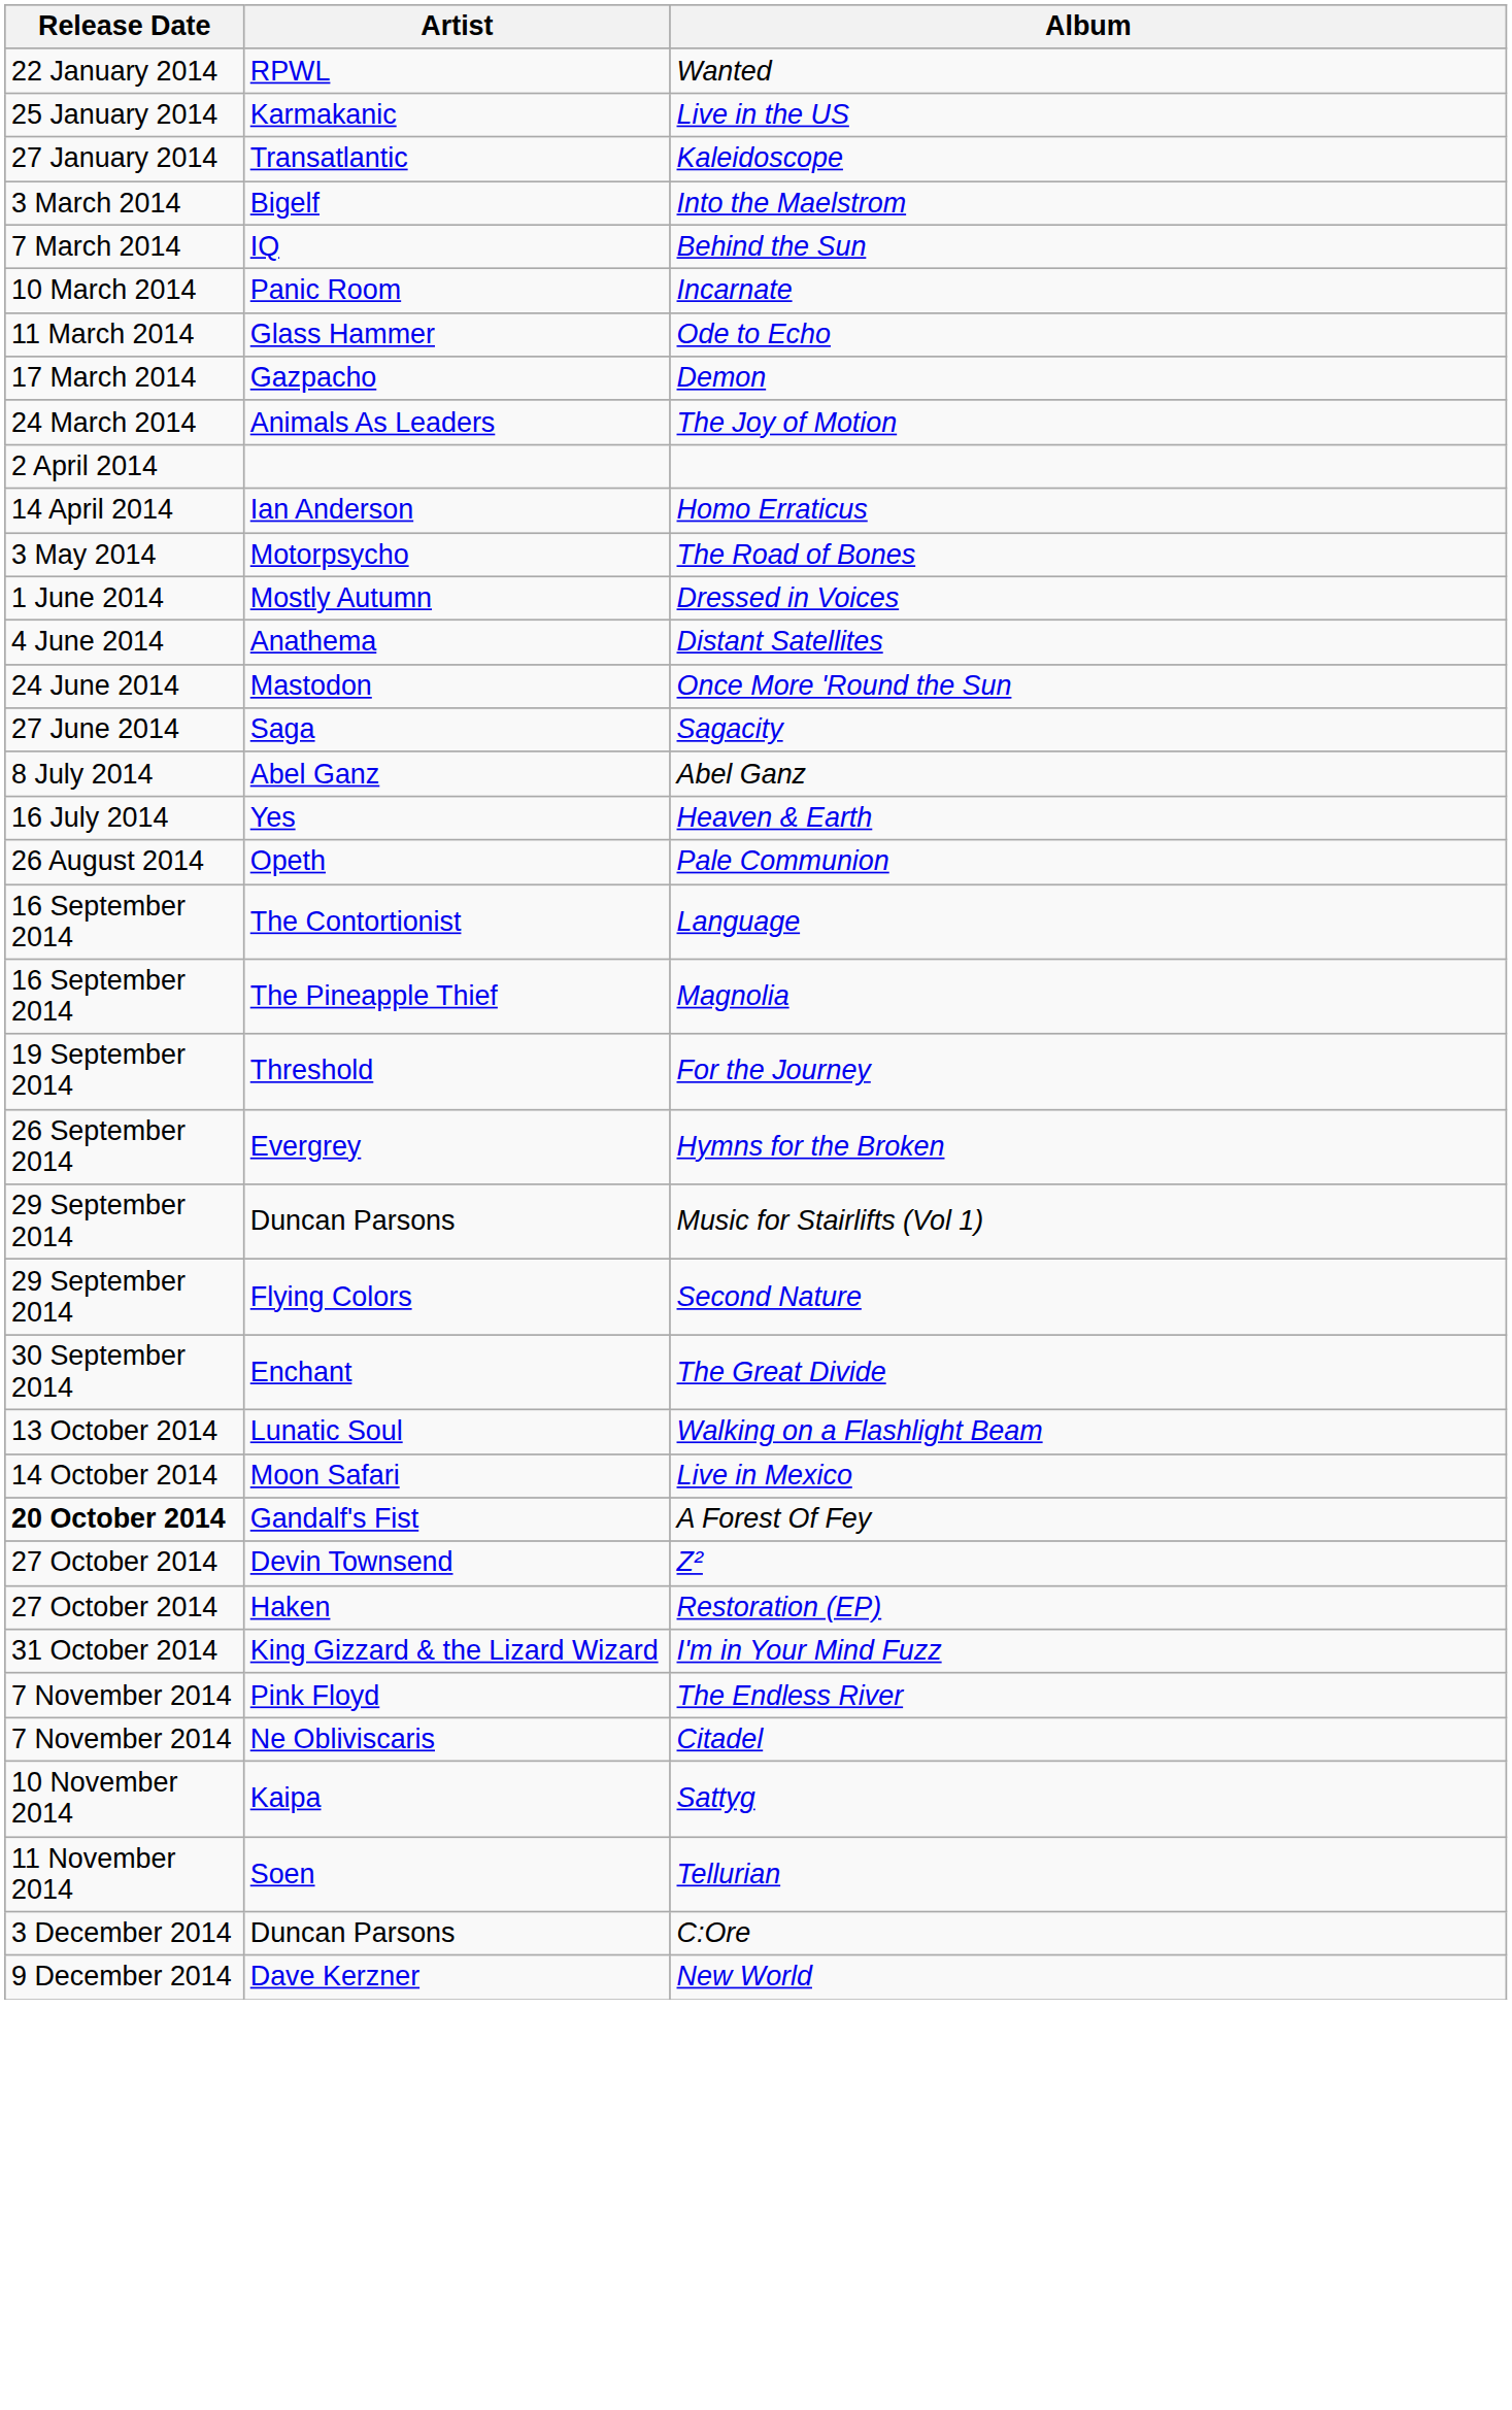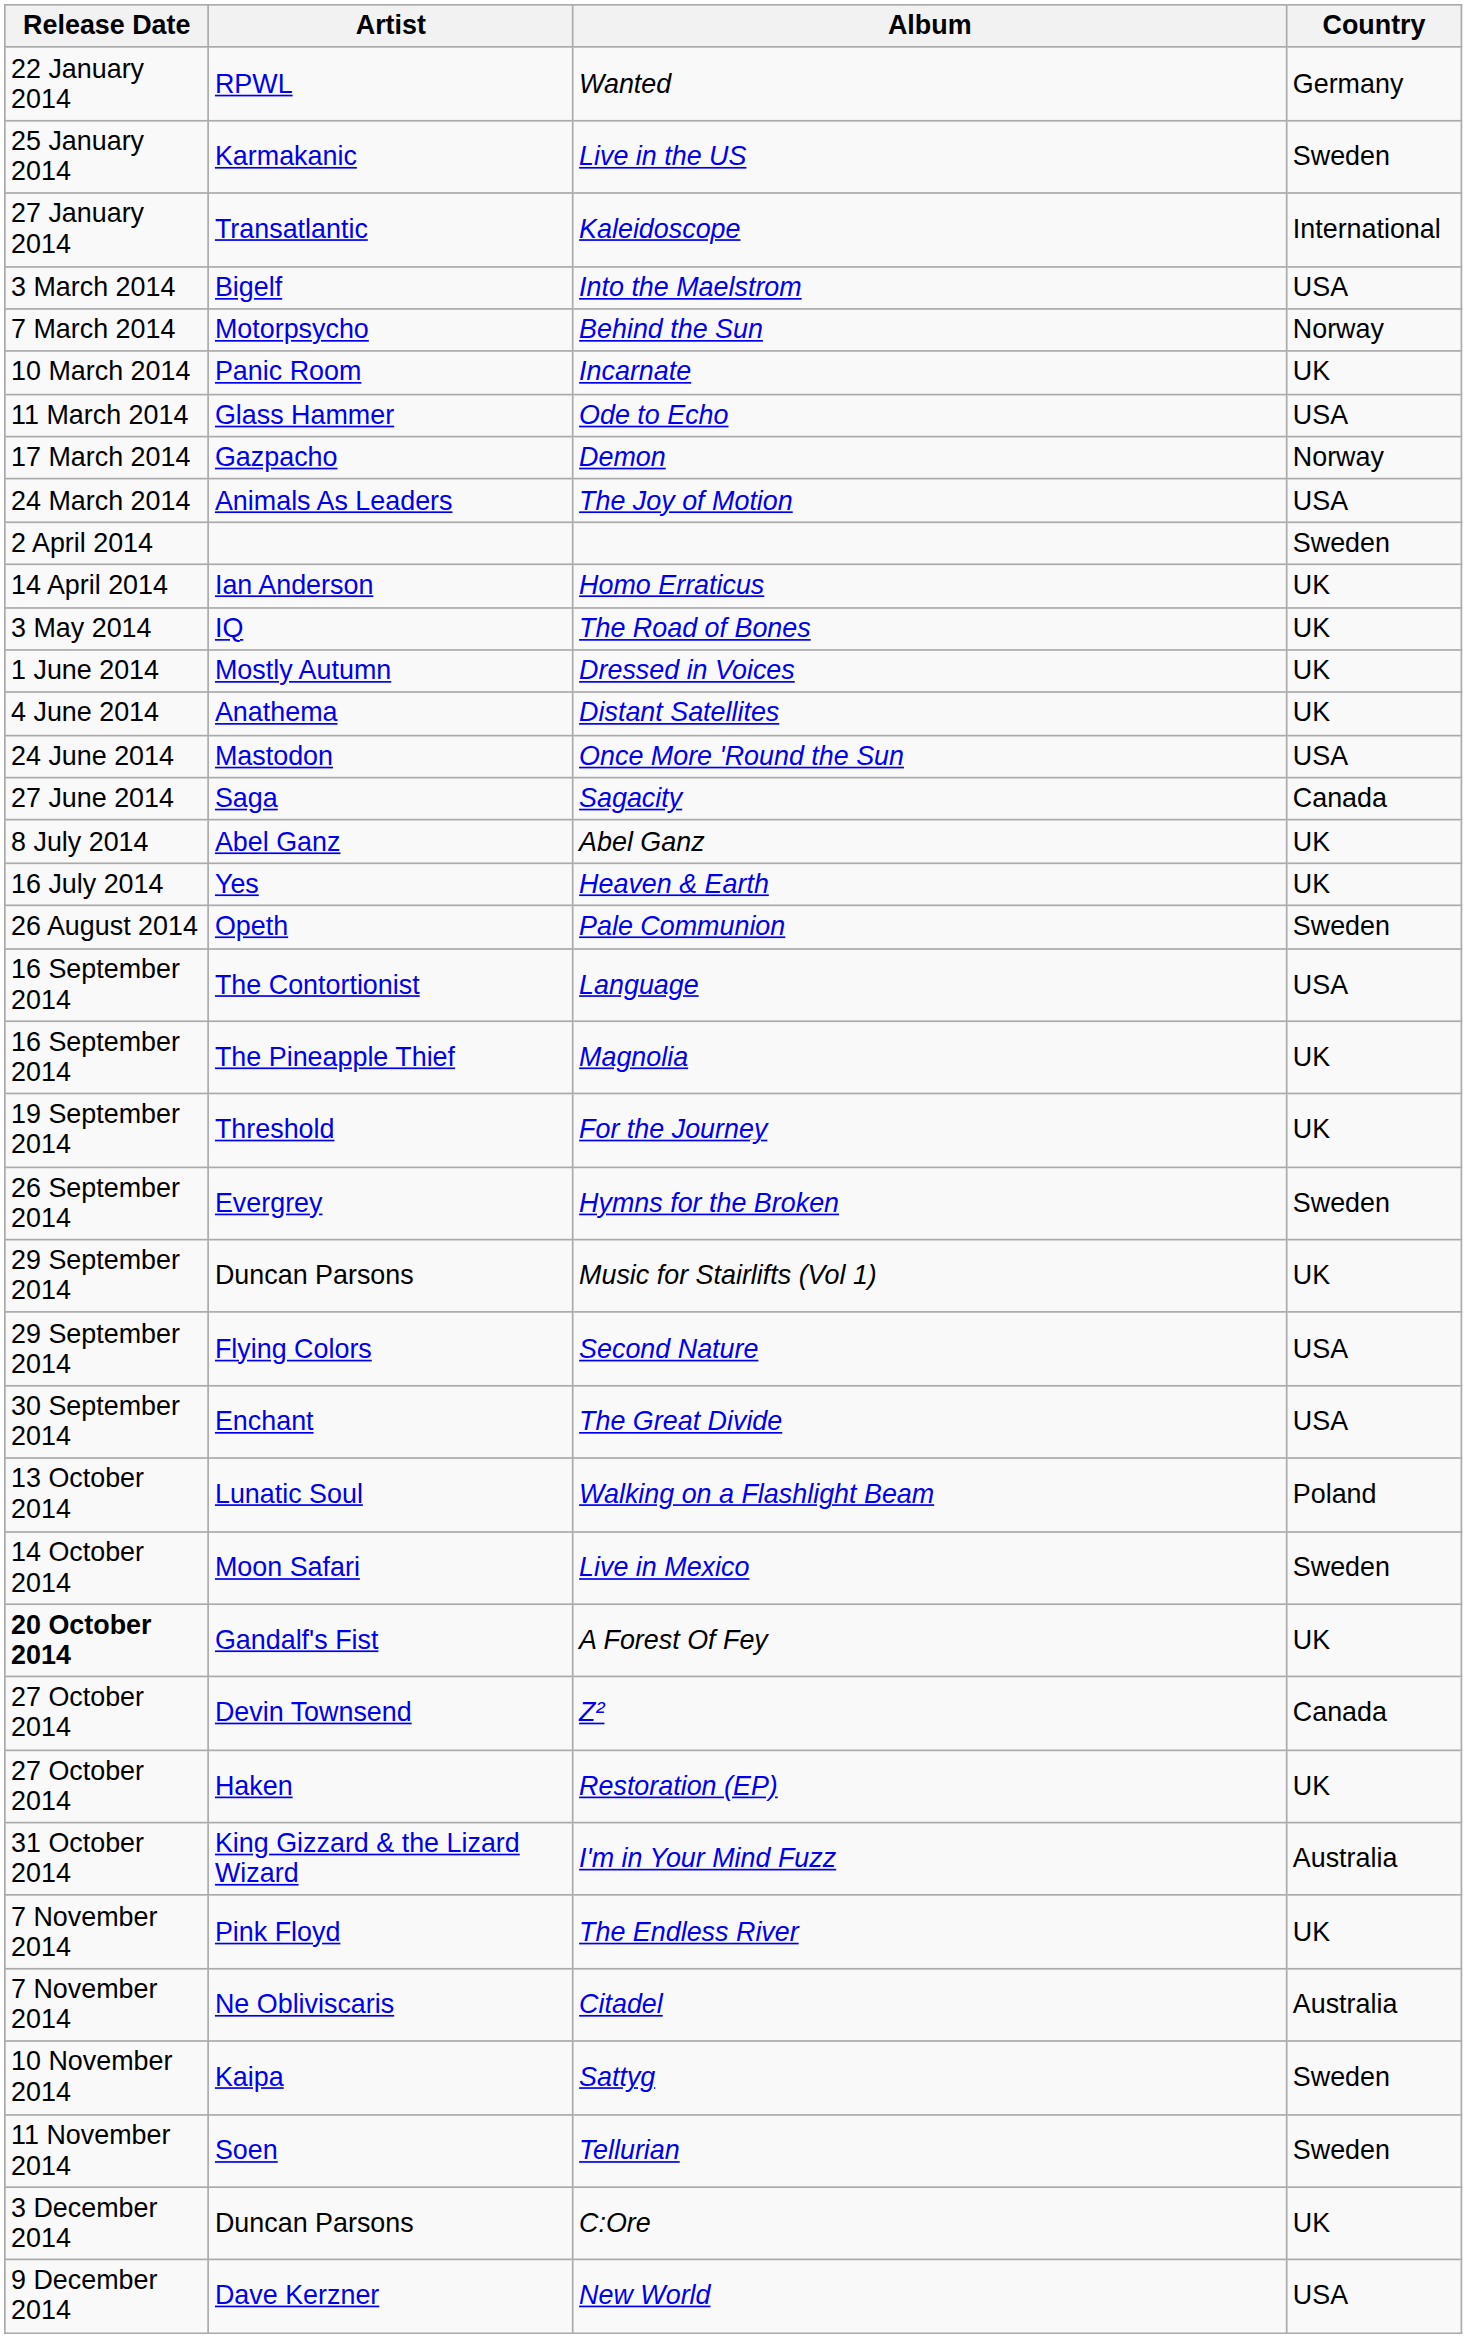+ column: Country | Germany | Sweden | International | USA | Norway | UK | USA | Norway | USA | Sweden | UK | UK | UK | UK | USA | Canada | UK | UK | Sweden | USA | UK | UK | Sweden | UK | USA | USA | Poland | Sweden | UK | Canada | UK | Australia | UK | Australia | Sweden | Sweden | UK | USA
Behind the Sun | Artist: IQ -> Motorpsycho
The Road of Bones | Artist: Motorpsycho -> IQ
